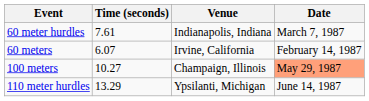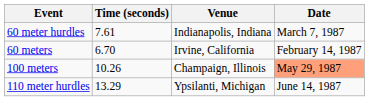60 meters | Time (seconds): 6.07 -> 6.70
100 meters | Time (seconds): 10.27 -> 10.26
